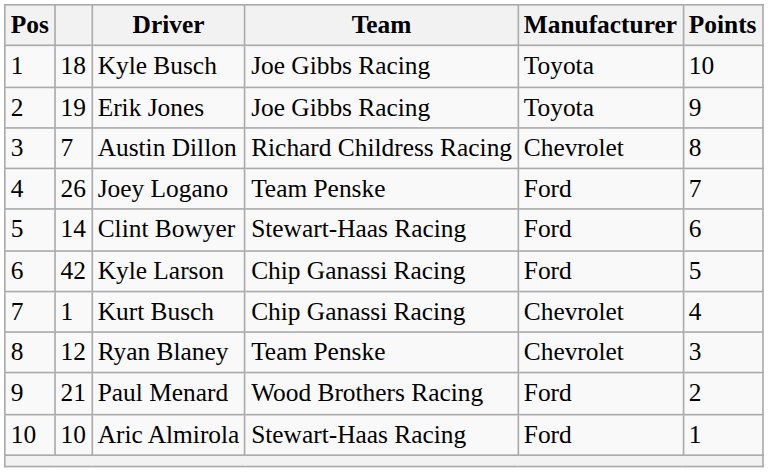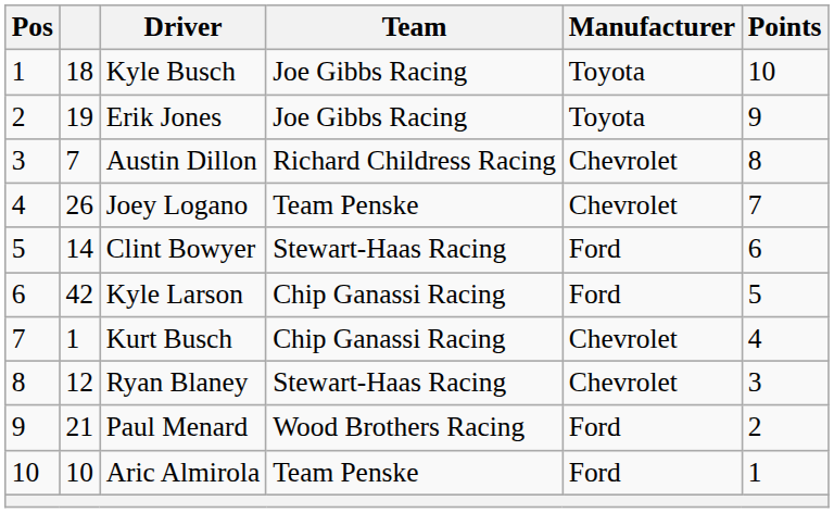Joey Logano | Manufacturer: Ford -> Chevrolet
Ryan Blaney | Team: Team Penske -> Stewart-Haas Racing
Aric Almirola | Team: Stewart-Haas Racing -> Team Penske
